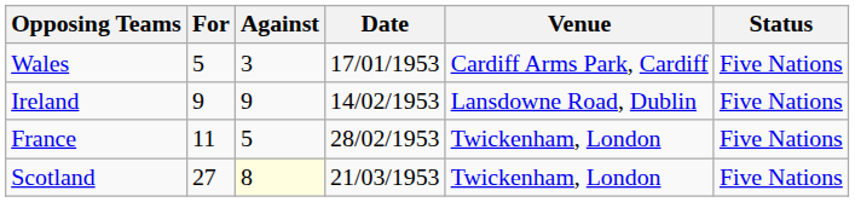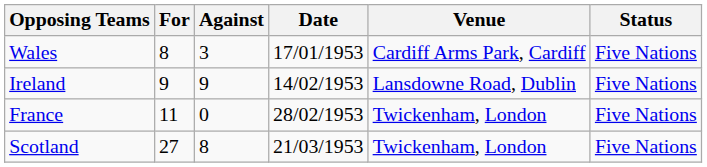Wales | For: 5 -> 8
France | Against: 5 -> 0
Scotland | Against: lightyellow background -> no background
